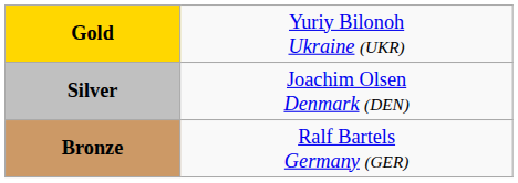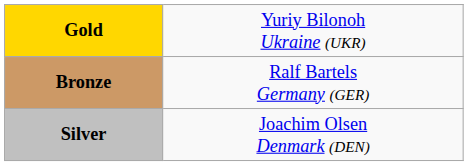rows swapped: Silver <-> Bronze
